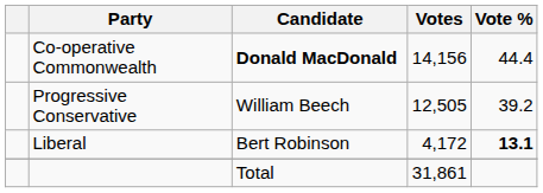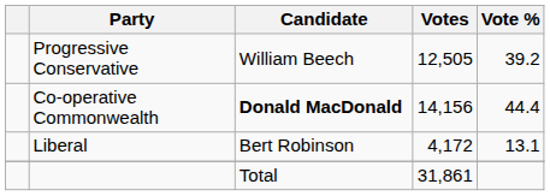rows swapped: Co-operative Commonwealth <-> Progressive Conservative
Liberal | Vote %: bold -> normal
